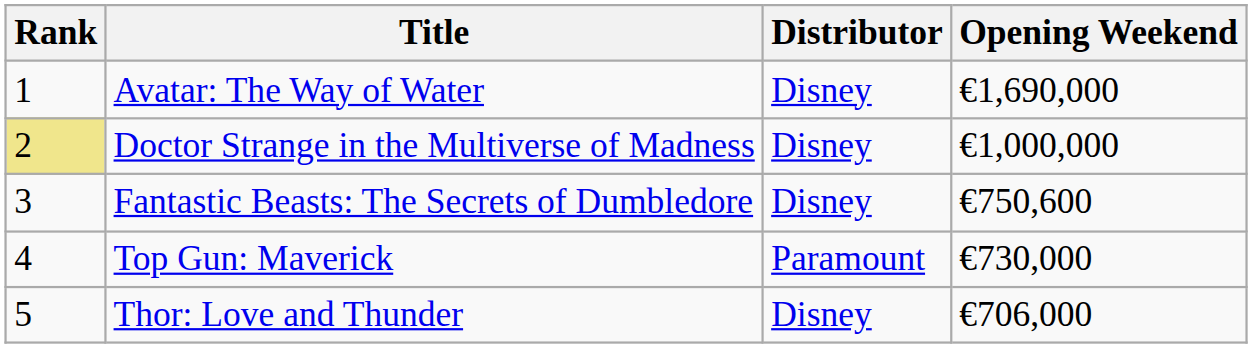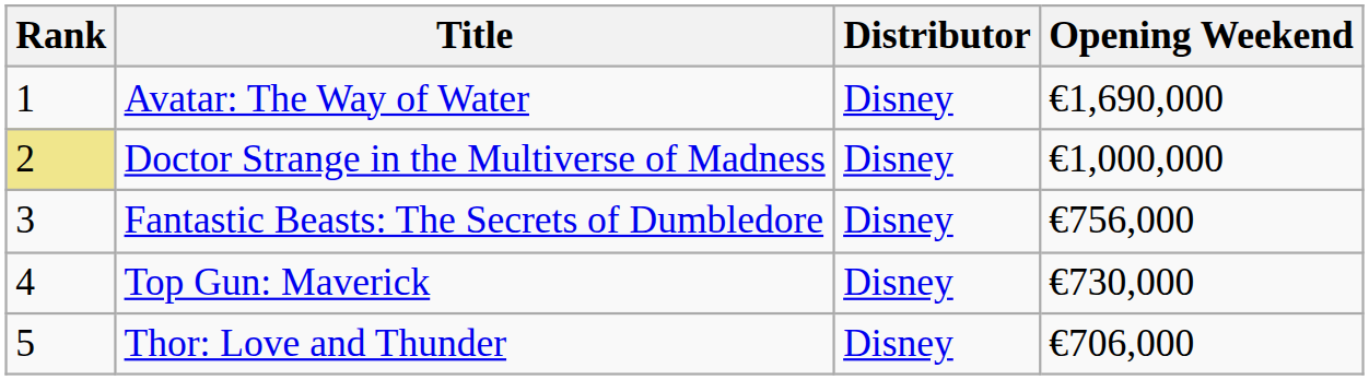Fantastic Beasts: The Secrets of Dumbledore | Opening Weekend: €750,600 -> €756,000
Top Gun: Maverick | Distributor: Paramount -> Disney
